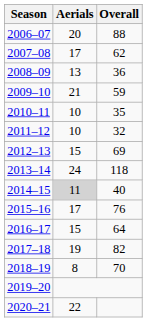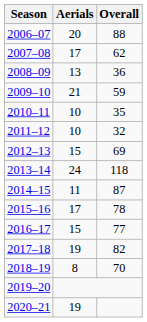2014–15 | Aerials: lightgrey background -> no background
2014–15 | Overall: 40 -> 87
2015–16 | Overall: 76 -> 78
2016–17 | Overall: 64 -> 77
2020–21 | Aerials: 22 -> 19
